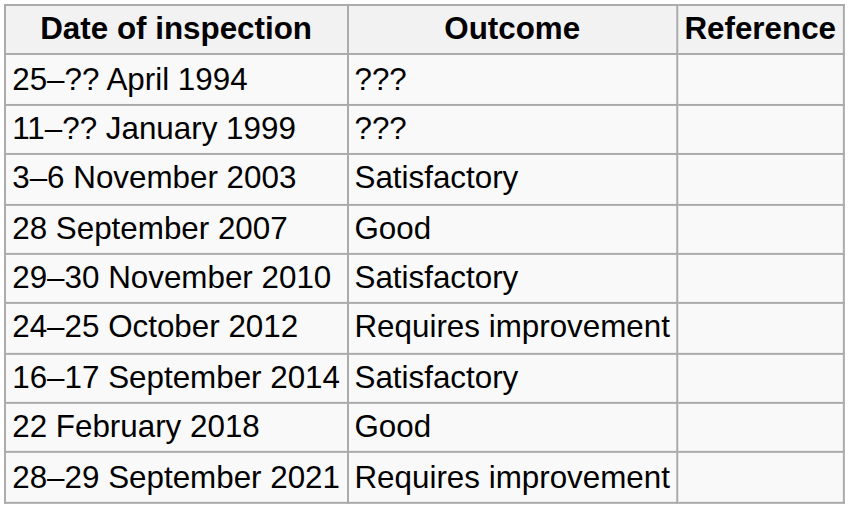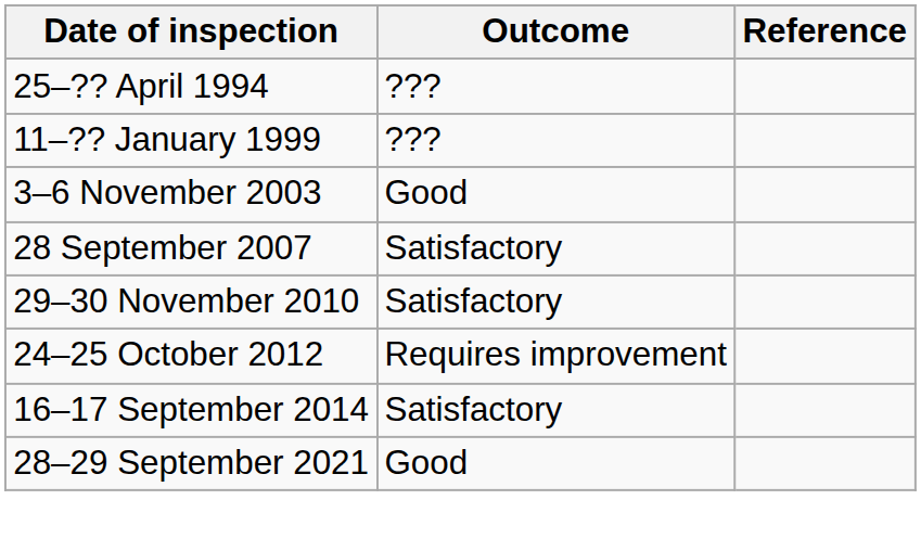3–6 November 2003 | Outcome: Satisfactory -> Good
28 September 2007 | Outcome: Good -> Satisfactory
- row: 22 February 2018 | Good
28–29 September 2021 | Outcome: Requires improvement -> Good
